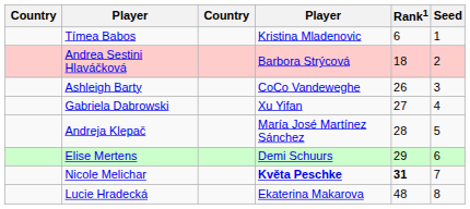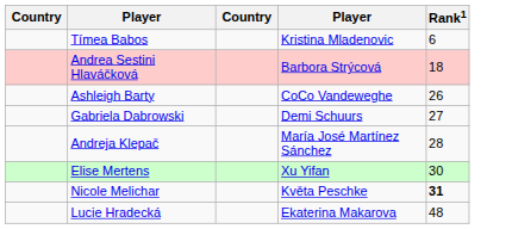- column: Seed | 1 | 2 | 3 | 4 | 5 | 6 | 7 | 8
Gabriela Dabrowski | column 4: Xu Yifan -> Demi Schuurs
Elise Mertens | column 4: Demi Schuurs -> Xu Yifan
Elise Mertens | Rank1: 29 -> 30
Nicole Melichar | column 4: bold -> normal
